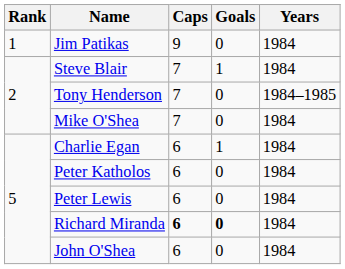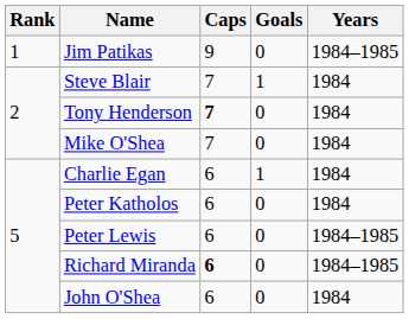Jim Patikas | Years: 1984 -> 1984–1985
Tony Henderson | Caps: normal -> bold
Tony Henderson | Years: 1984–1985 -> 1984
Peter Lewis | Years: 1984 -> 1984–1985
Richard Miranda | Goals: bold -> normal
Richard Miranda | Years: 1984 -> 1984–1985
